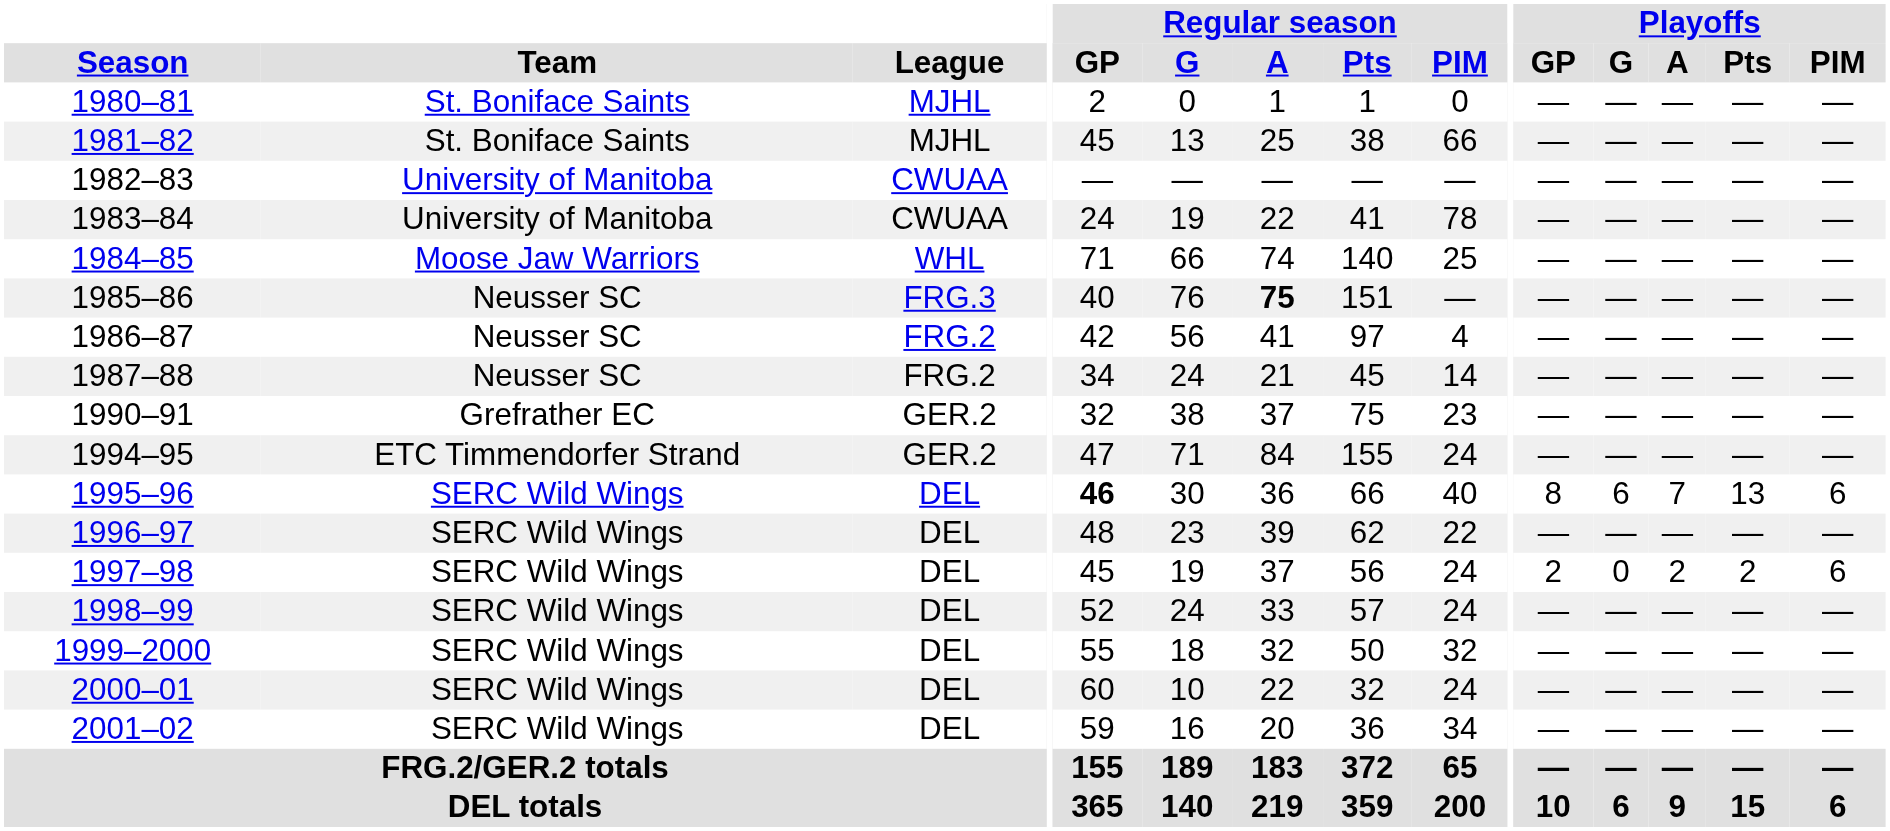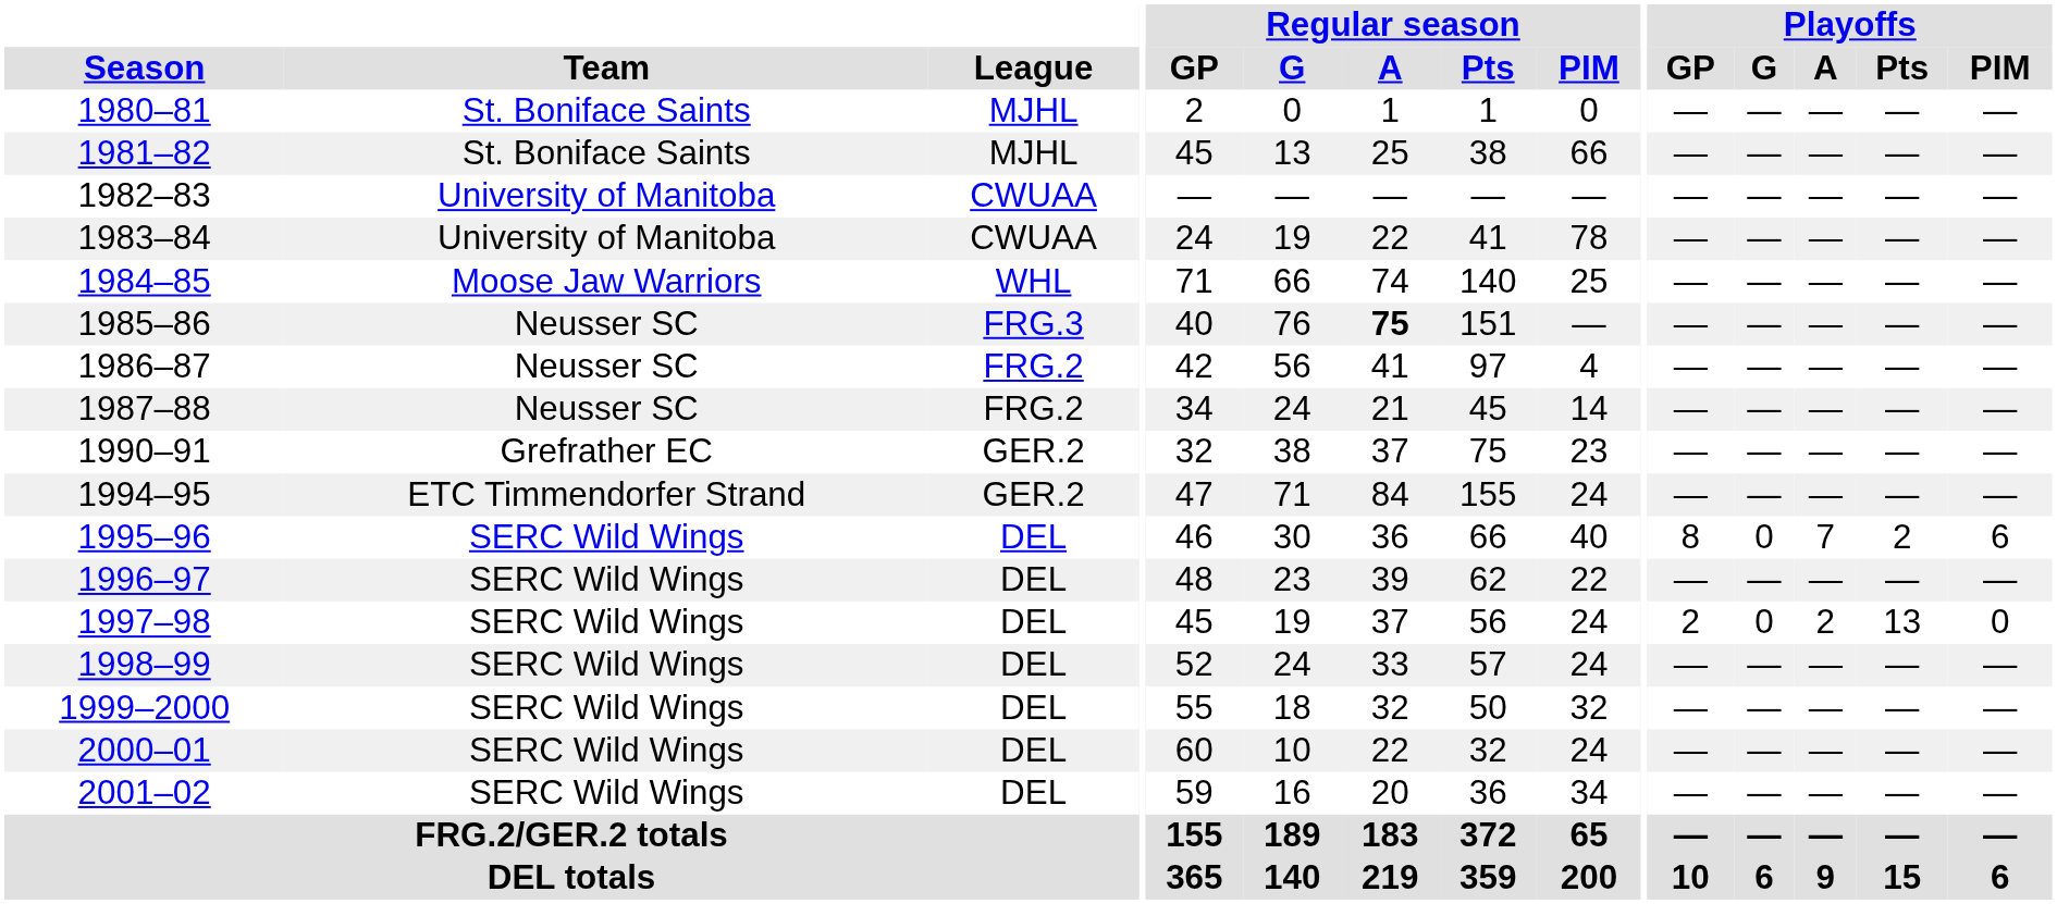1995–96 | Regular season / GP: bold -> normal
1995–96 | Playoffs / G: 6 -> 0
1995–96 | Playoffs / Pts: 13 -> 2
1997–98 | Playoffs / Pts: 2 -> 13
1997–98 | Playoffs / PIM: 6 -> 0
